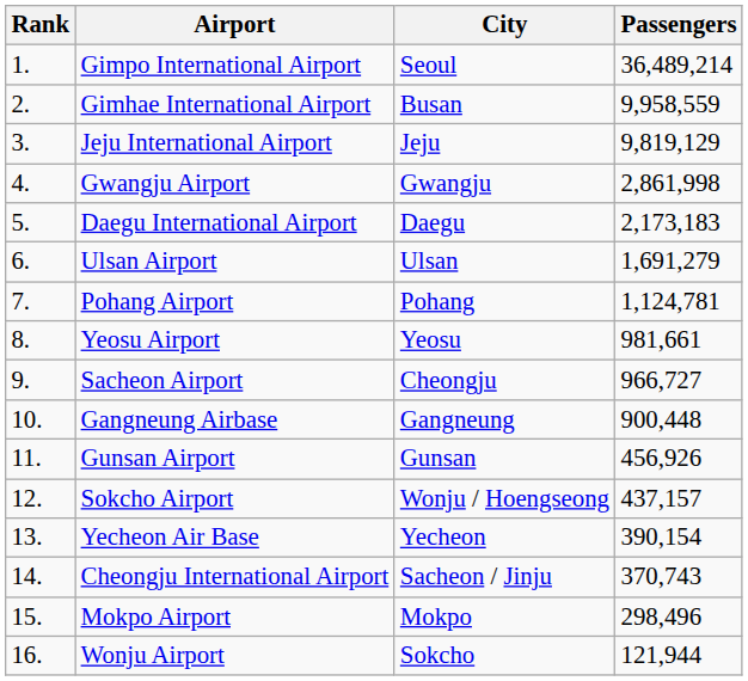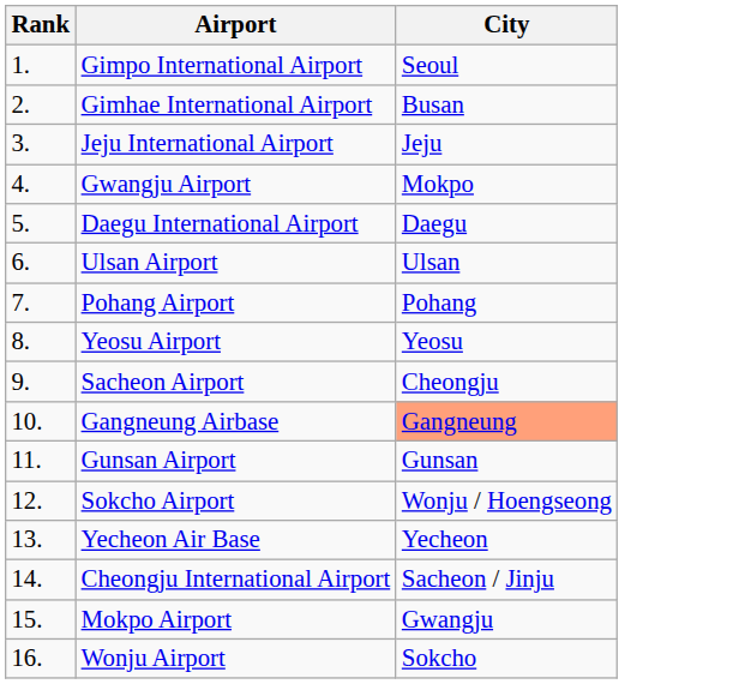- column: Passengers | 36,489,214 | 9,958,559 | 9,819,129 | 2,861,998 | 2,173,183 | 1,691,279 | 1,124,781 | 981,661 | 966,727 | 900,448 | 456,926 | 437,157 | 390,154 | 370,743 | 298,496 | 121,944
Gwangju Airport | City: Gwangju -> Mokpo
Gangneung Airbase | City: no background -> lightsalmon background
Mokpo Airport | City: Mokpo -> Gwangju
